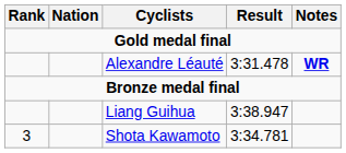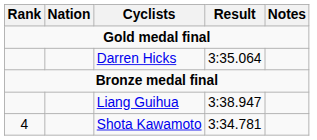- row: Alexandre Léauté | 3:31.478 | WR
+ row: Darren Hicks | 3:35.064
Shota Kawamoto | Rank: 3 -> 4
